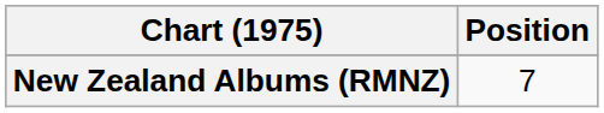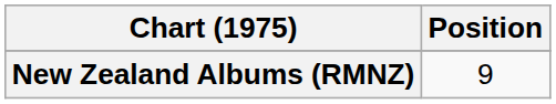New Zealand Albums (RMNZ) | Position: 7 -> 9
